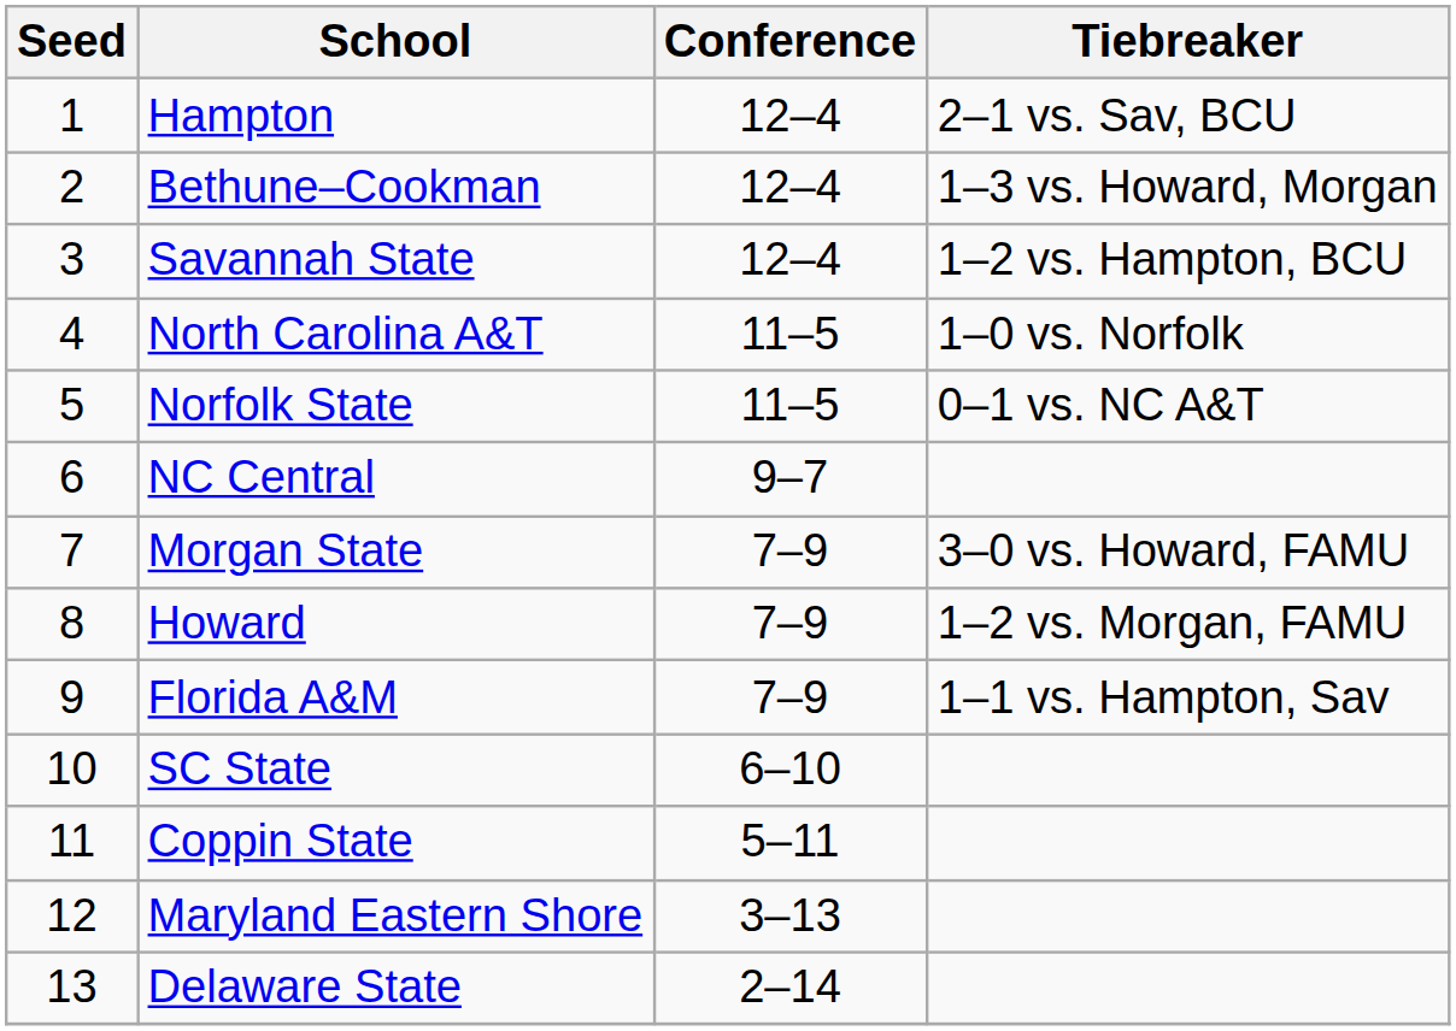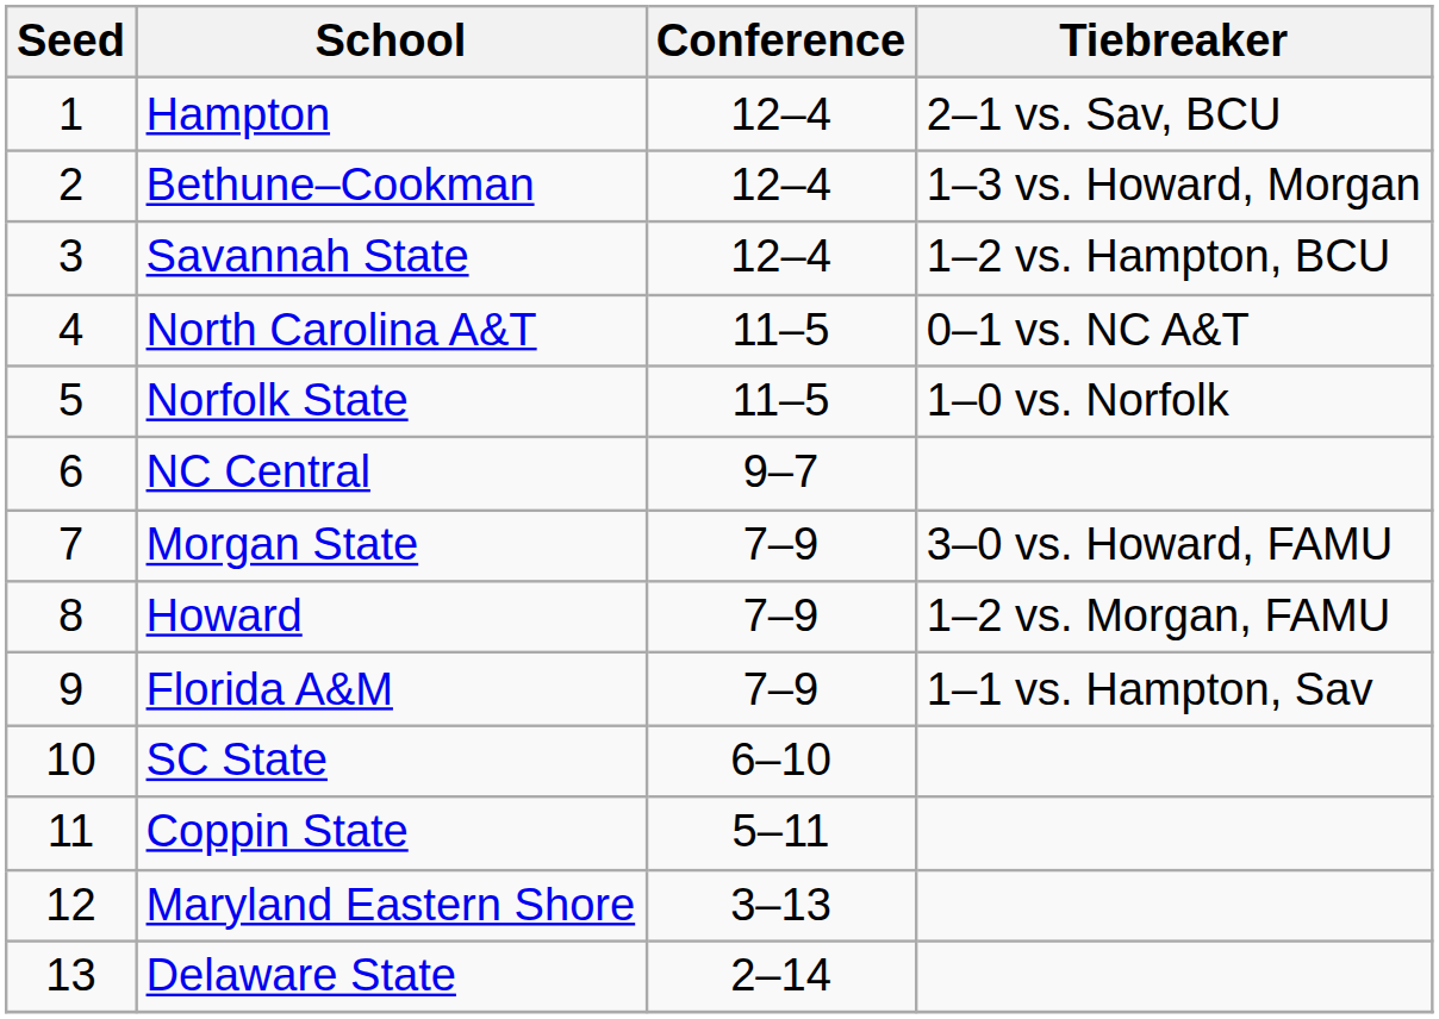North Carolina A&T | Tiebreaker: 1–0 vs. Norfolk -> 0–1 vs. NC A&T
Norfolk State | Tiebreaker: 0–1 vs. NC A&T -> 1–0 vs. Norfolk
